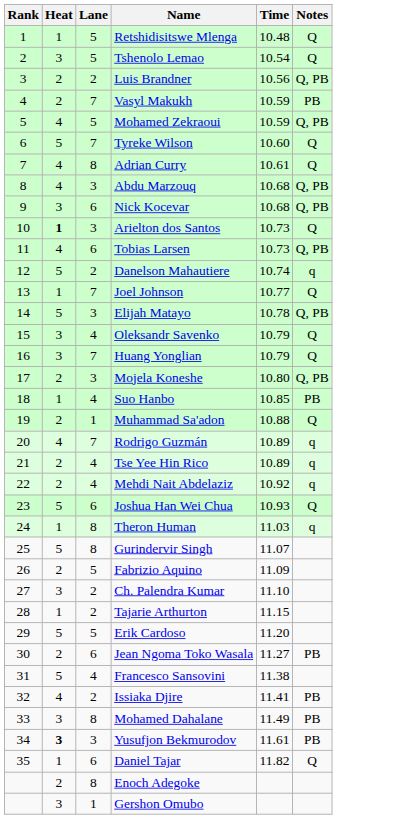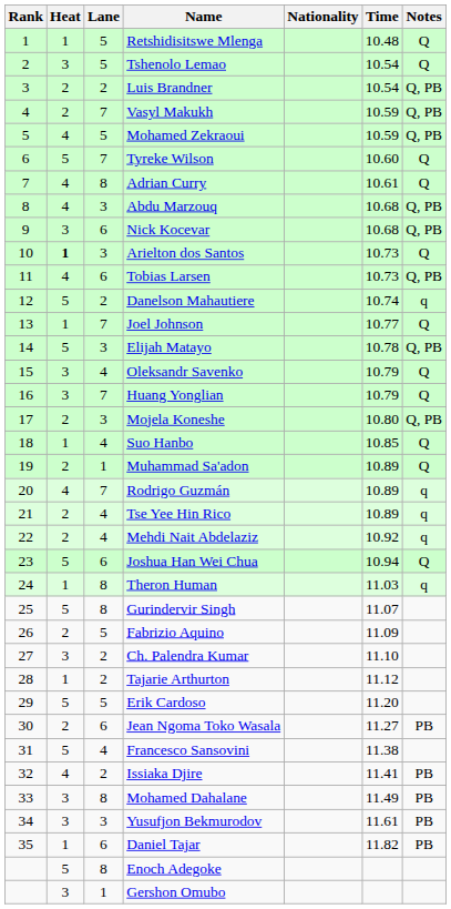+ column: Nationality
Luis Brandner | Time: 10.56 -> 10.54
Vasyl Makukh | Notes: PB -> Q, PB
Suo Hanbo | Notes: PB -> Q
Muhammad Sa'adon | Time: 10.88 -> 10.89
Joshua Han Wei Chua | Time: 10.93 -> 10.94
Tajarie Arthurton | Time: 11.15 -> 11.12
Yusufjon Bekmurodov | Heat: bold -> normal
Daniel Tajar | Notes: Q -> PB
Enoch Adegoke | Heat: 2 -> 5
